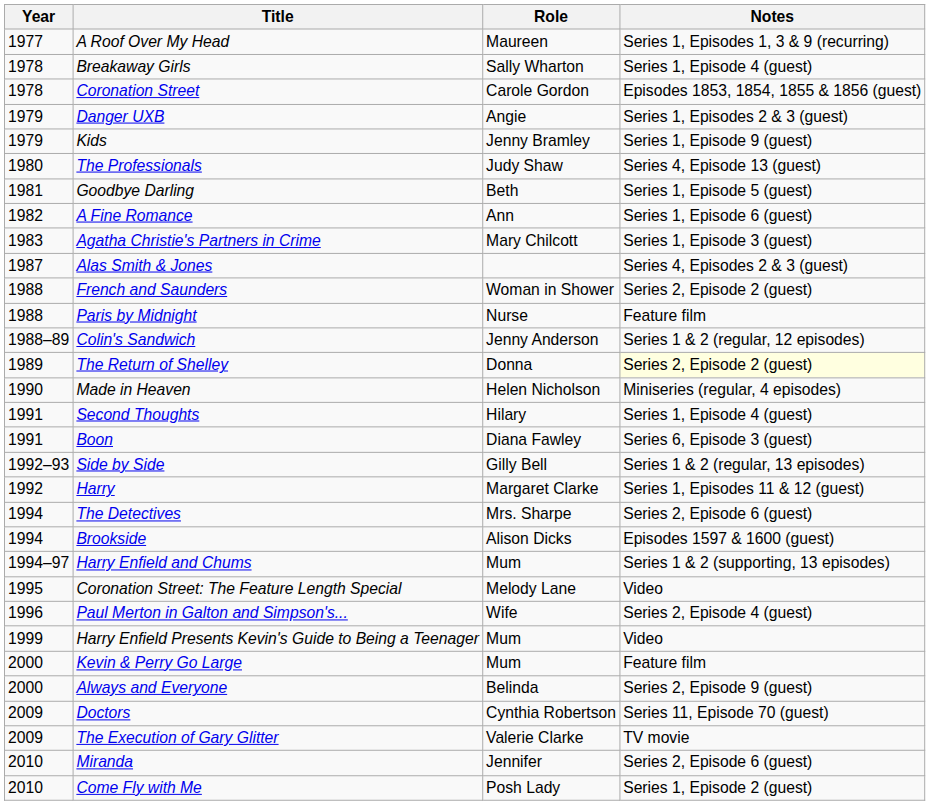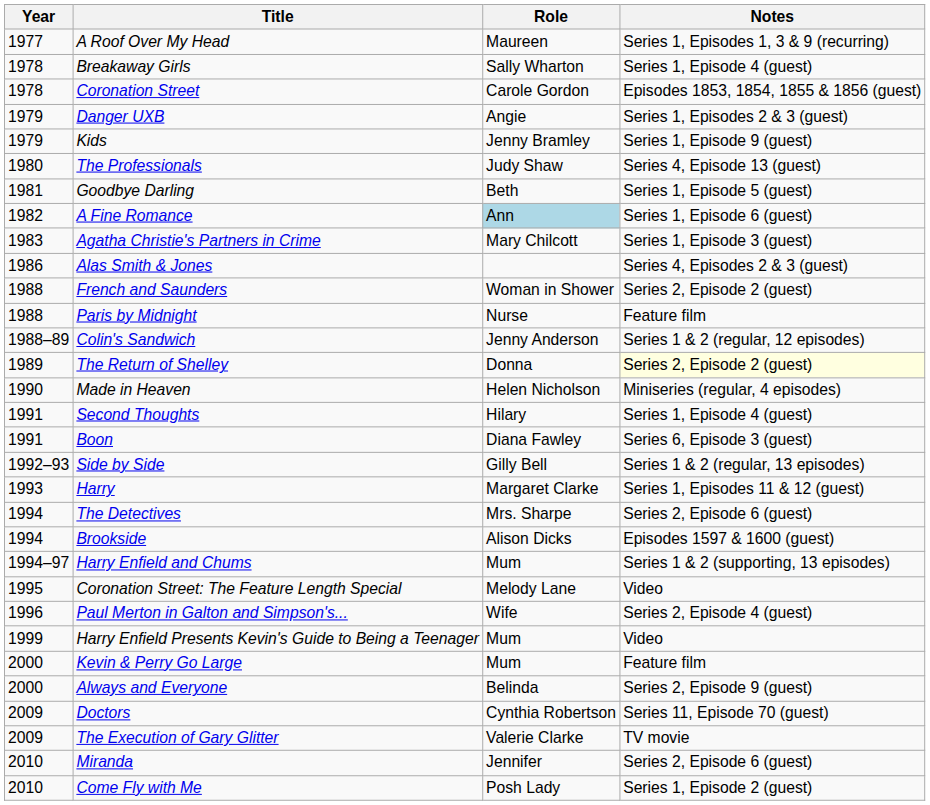A Fine Romance | Role: no background -> lightblue background
Alas Smith & Jones | Year: 1987 -> 1986
Harry | Year: 1992 -> 1993
